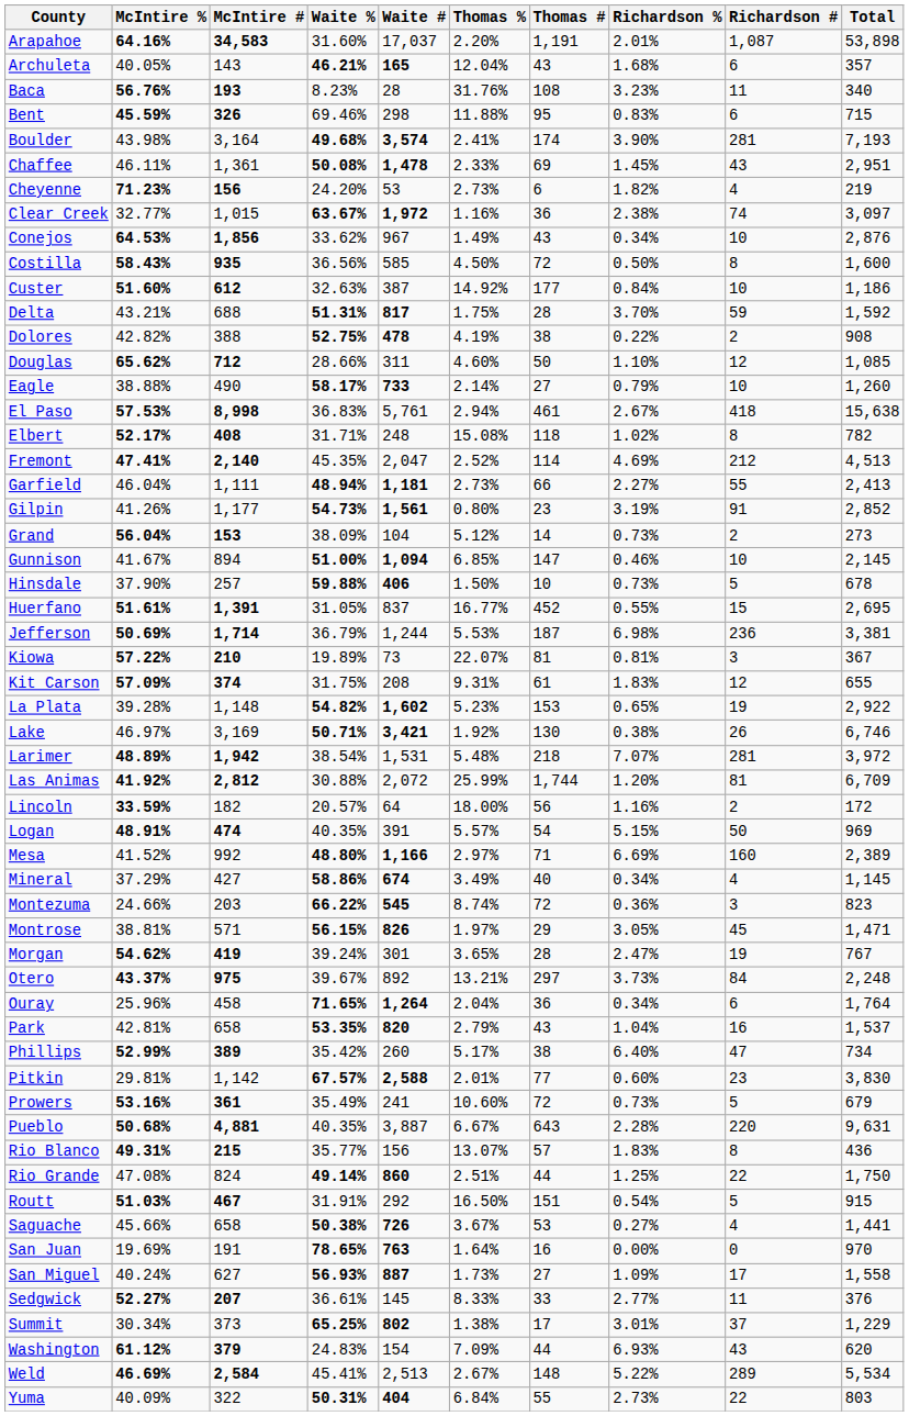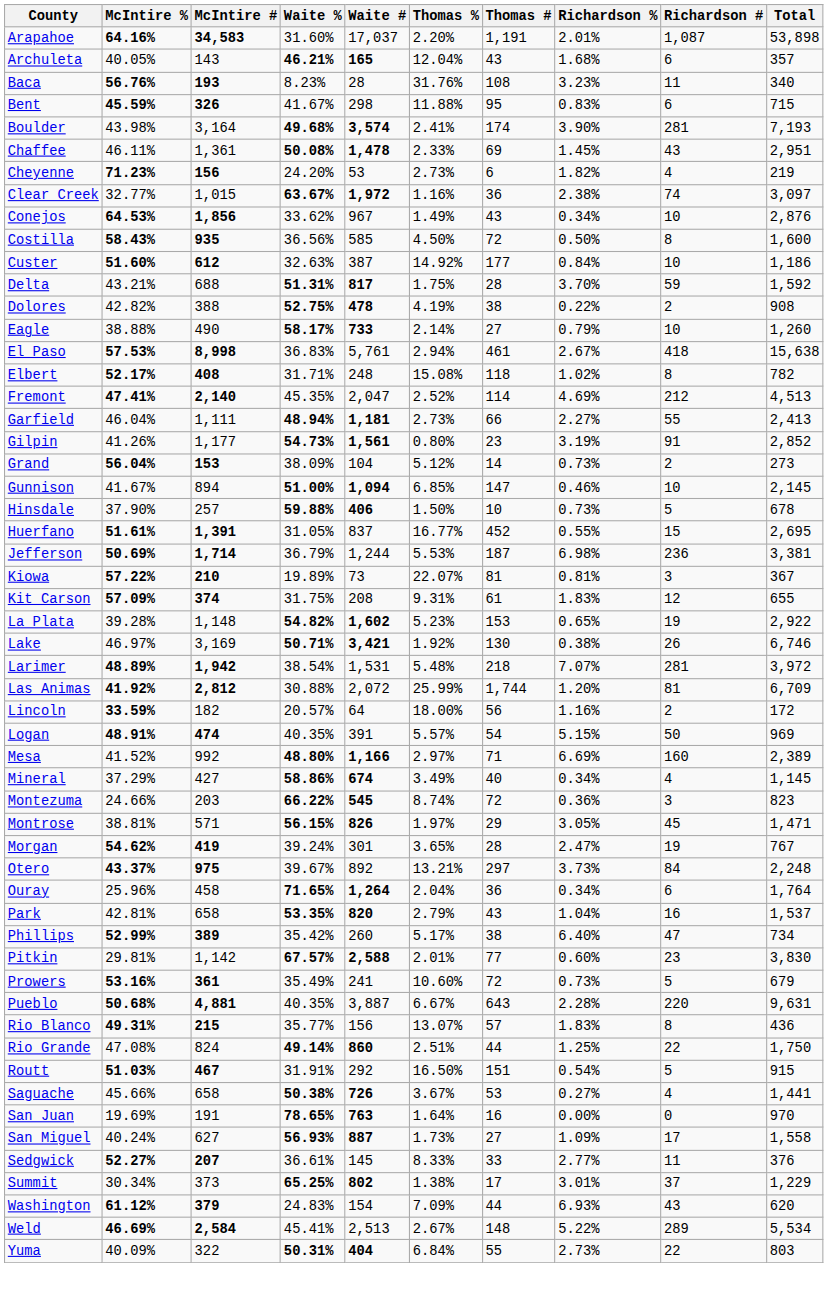Bent | Waite %: 69.46% -> 41.67%
- row: Douglas | 65.62% | 712 | 28.66% | 311 | 4.60% | 50 | 1.10% | 12 | 1,085
